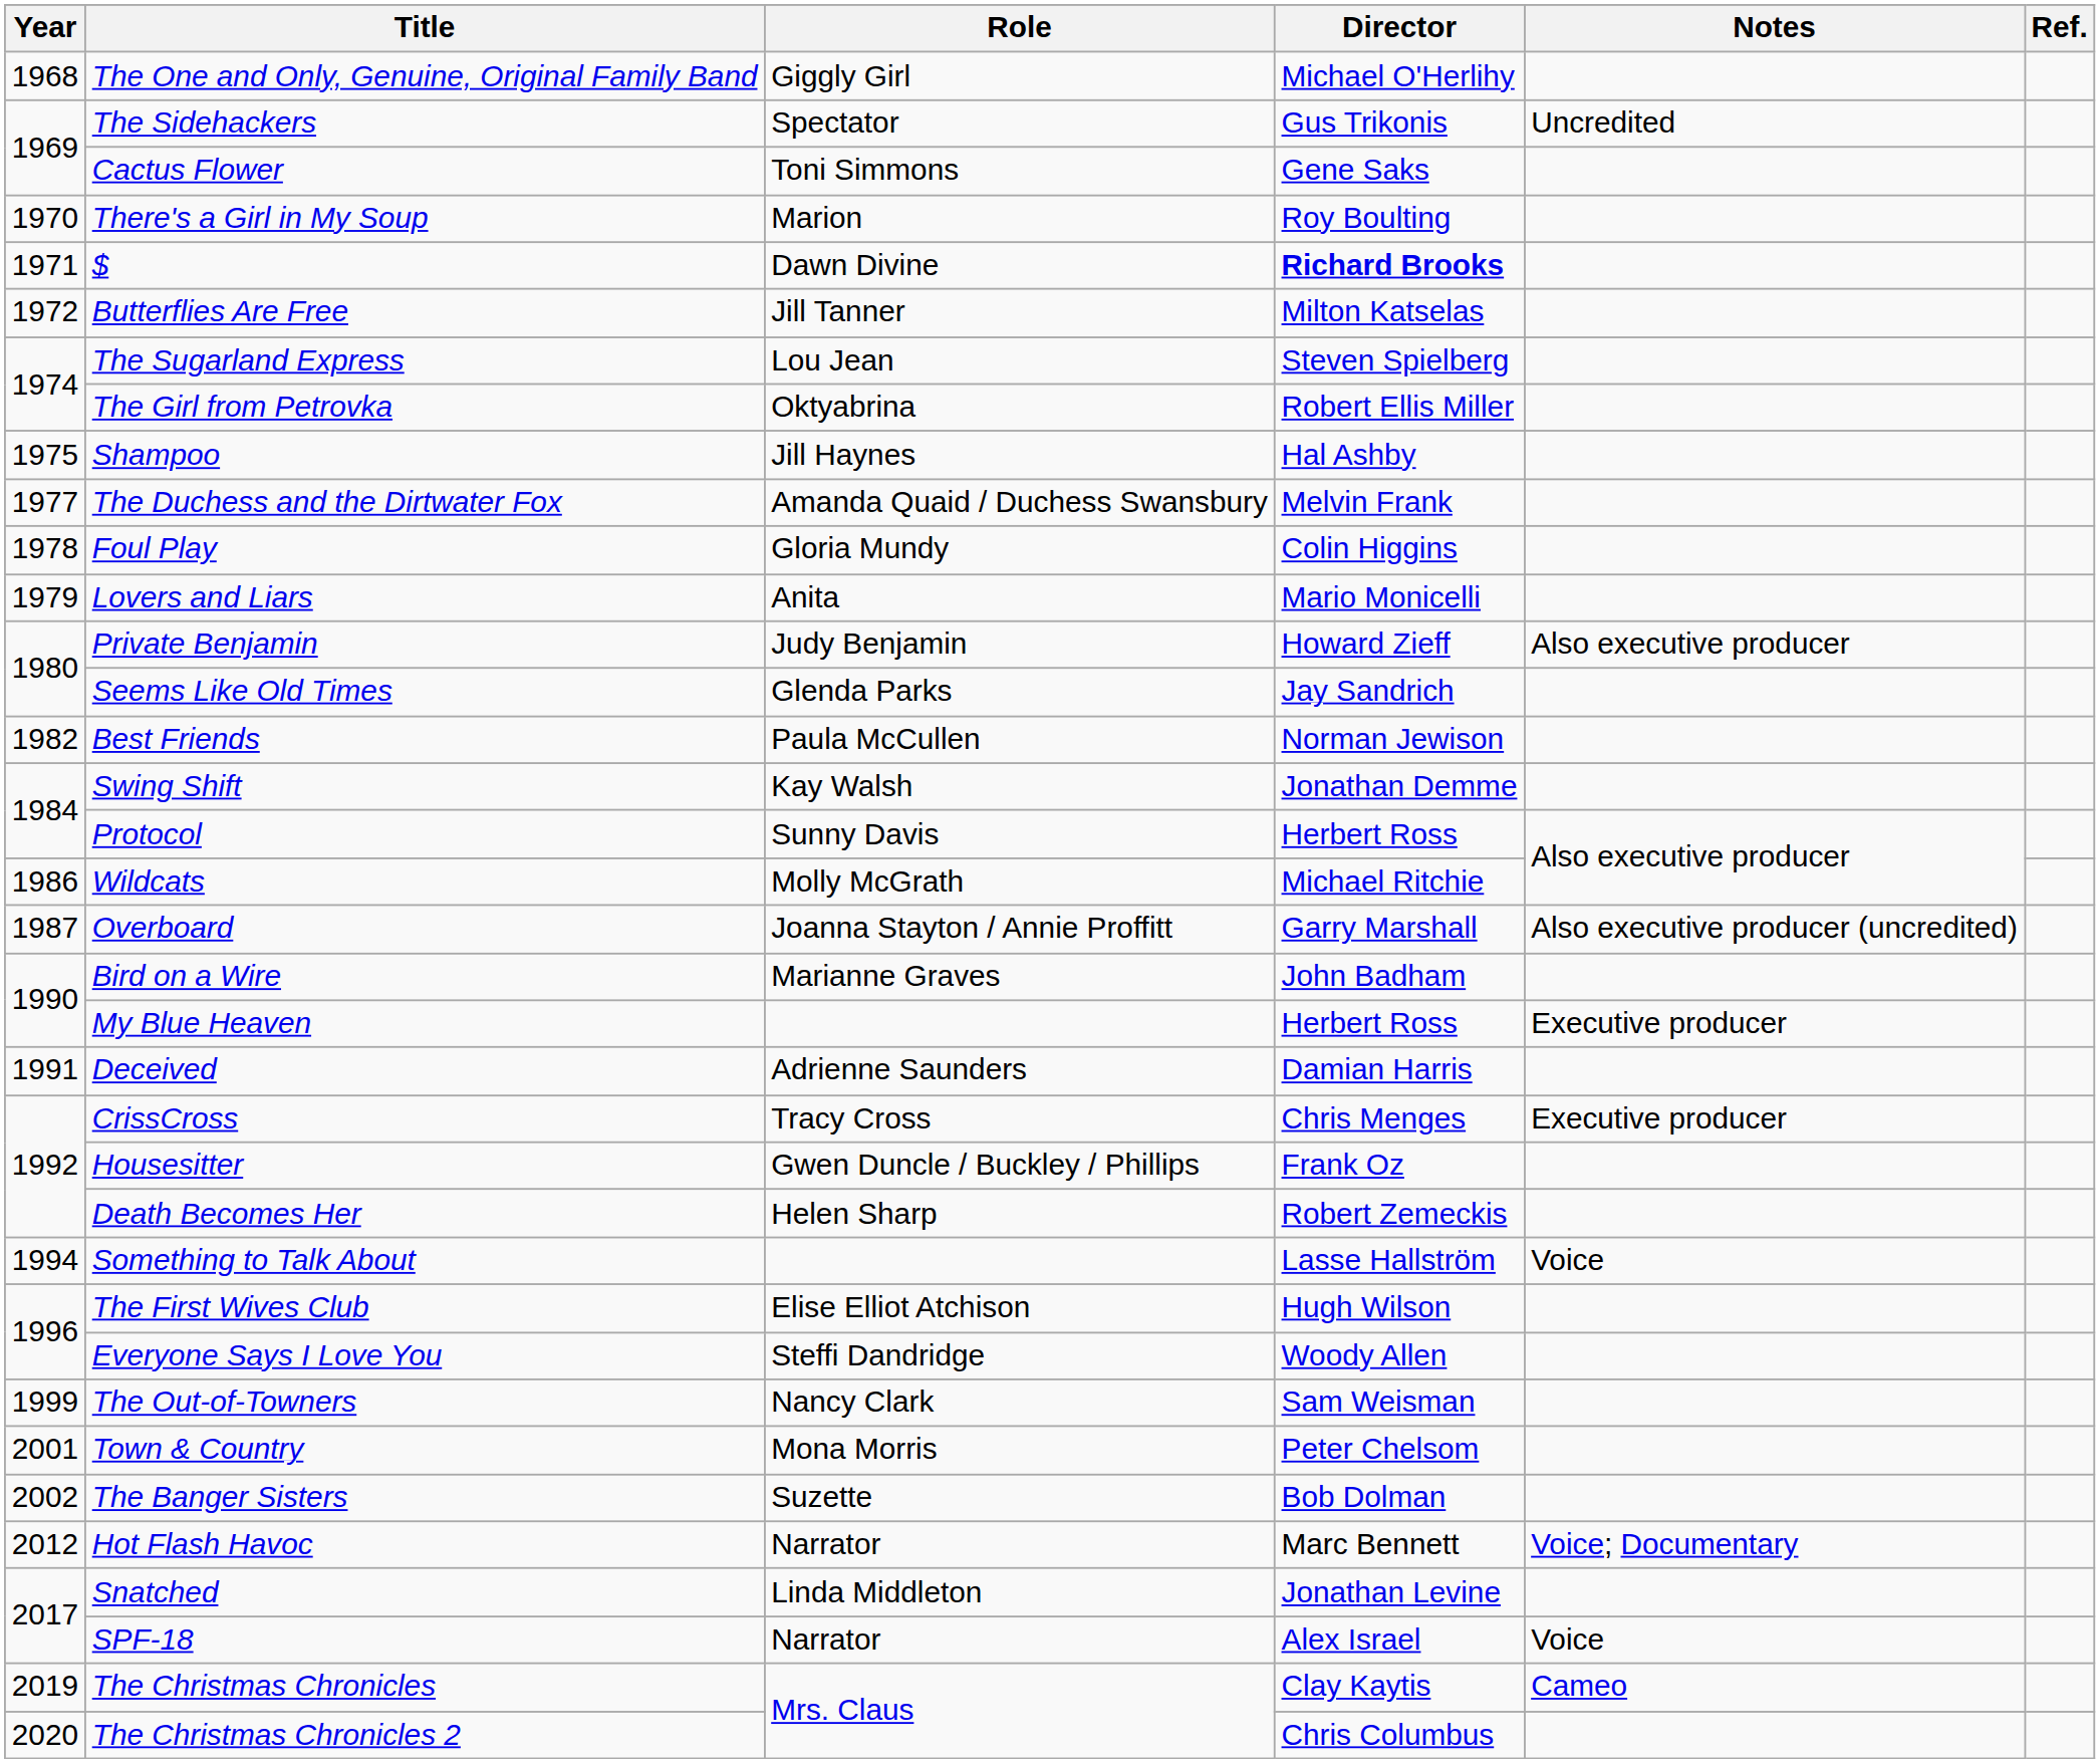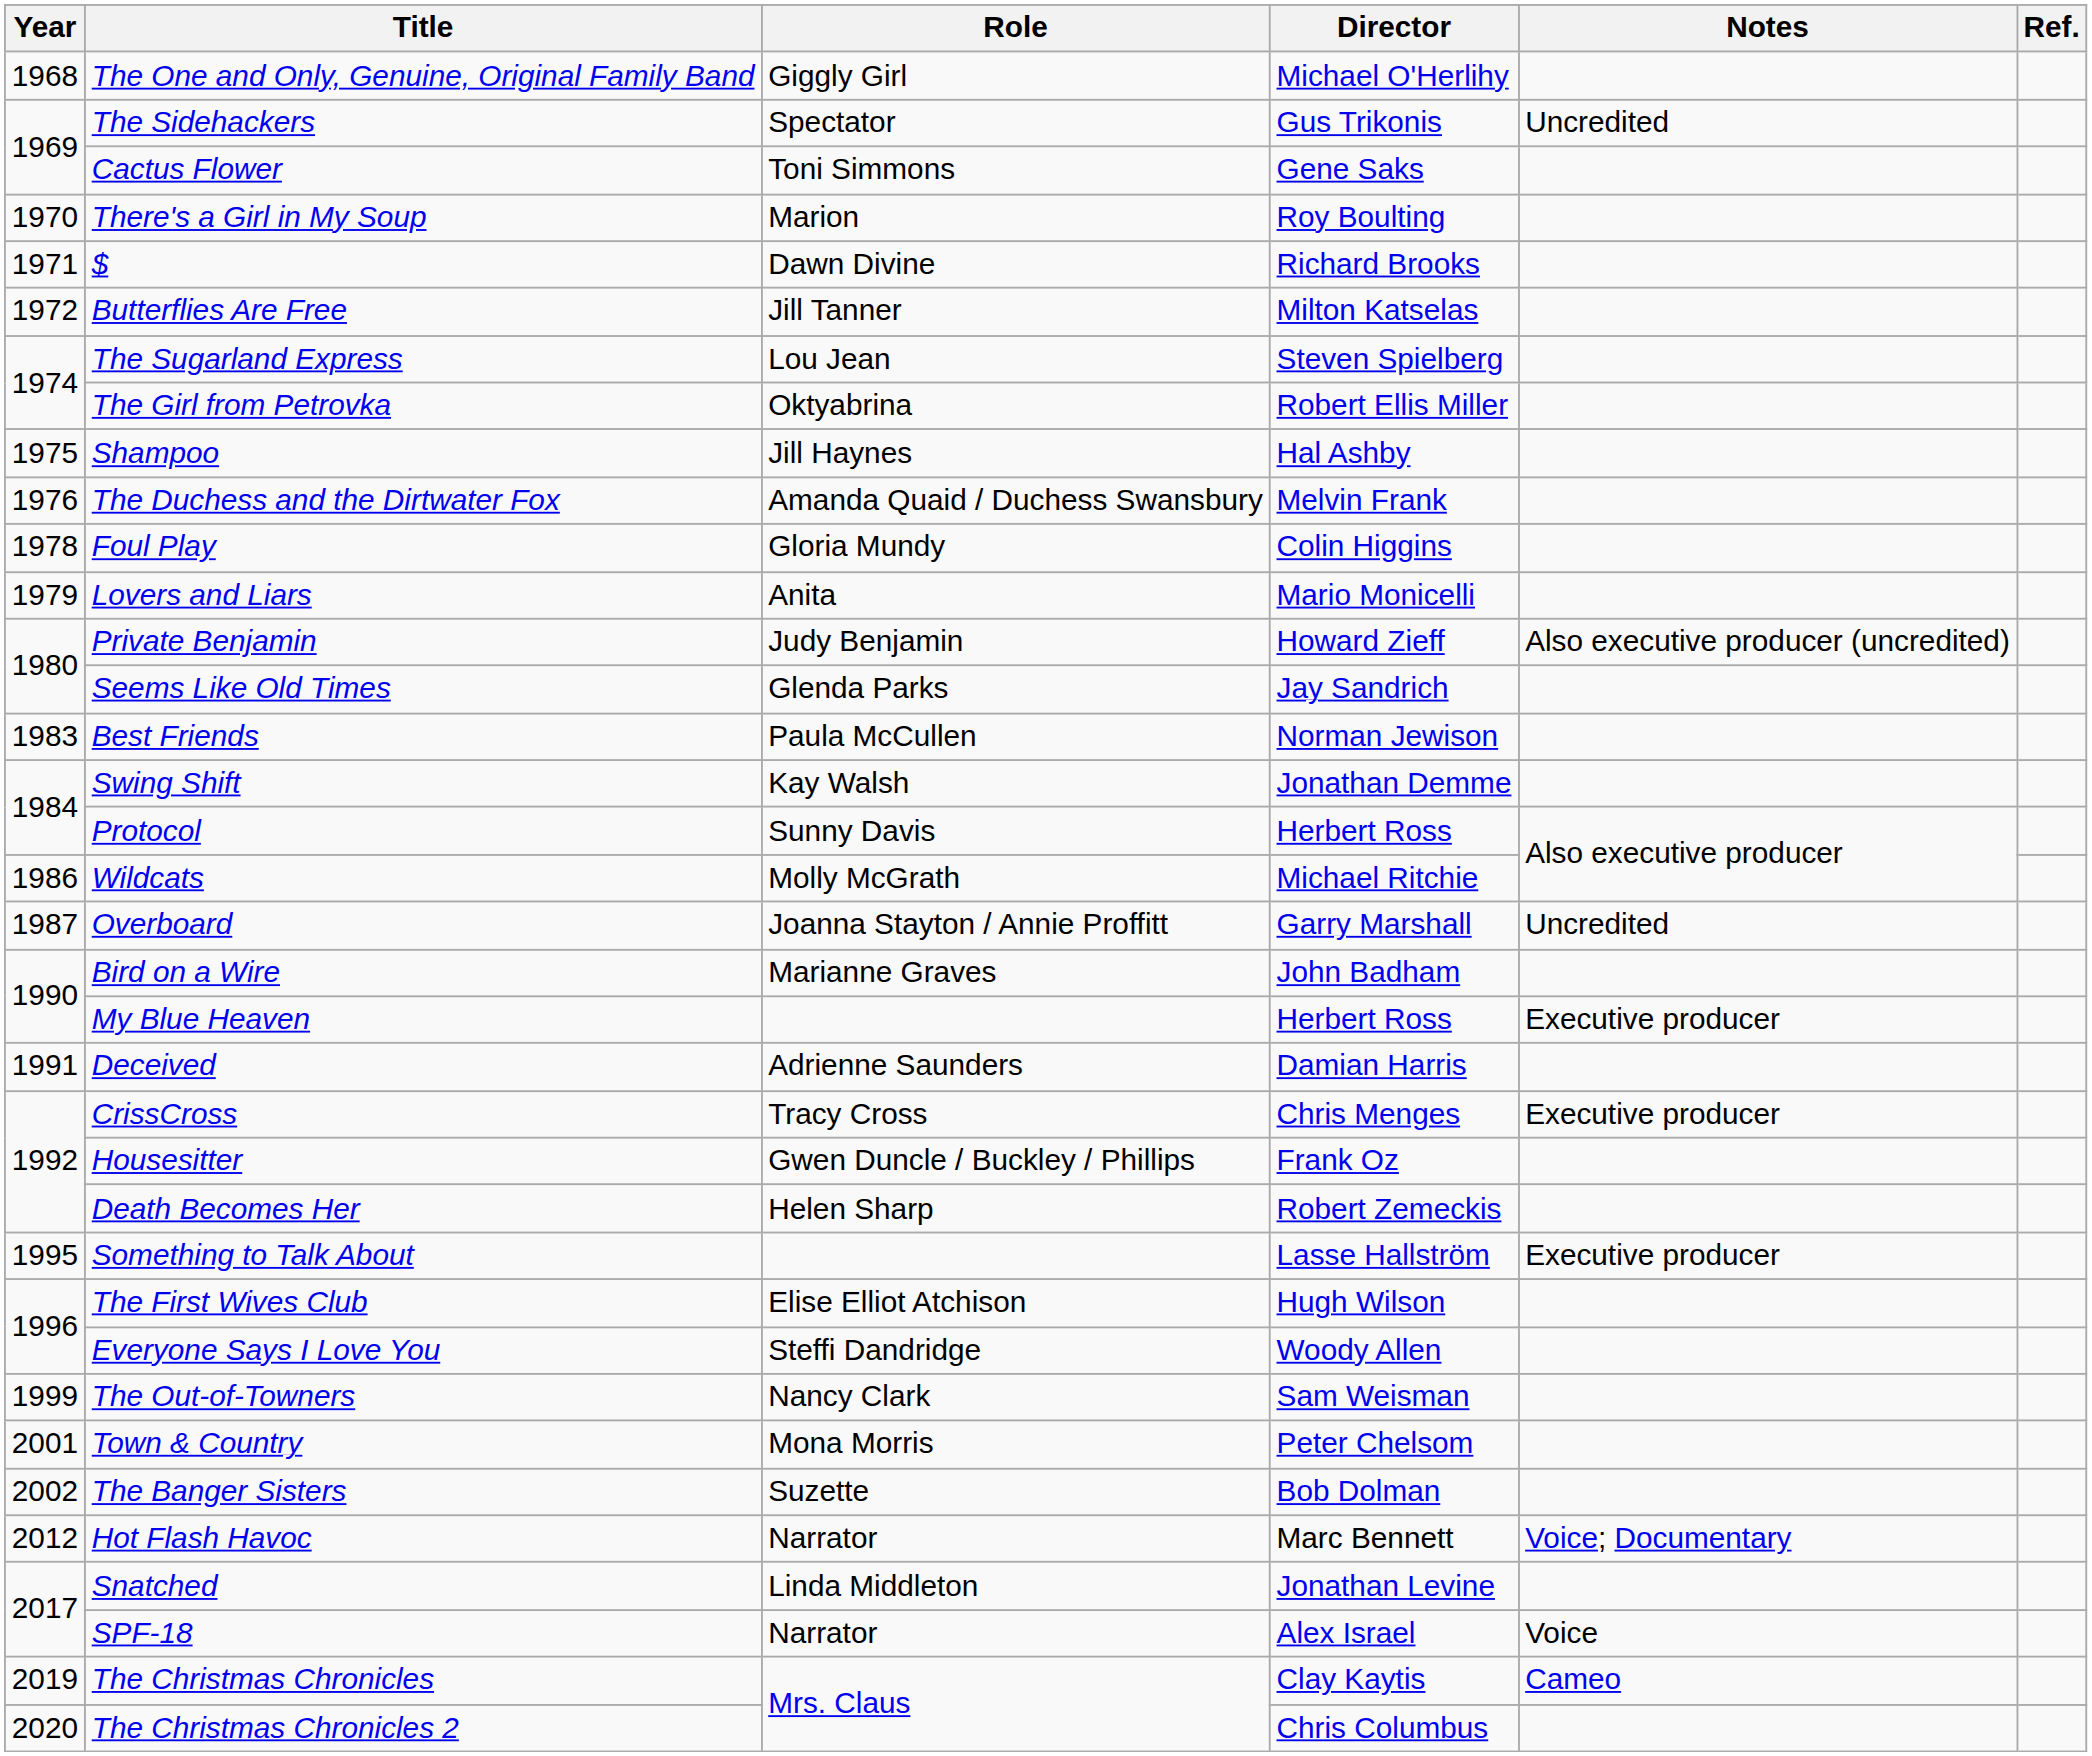$ | Director: bold -> normal
The Duchess and the Dirtwater Fox | Year: 1977 -> 1976
Private Benjamin | Notes: Also executive producer -> Also executive producer (uncredited)
Best Friends | Year: 1982 -> 1983
Overboard | Notes: Also executive producer (uncredited) -> Uncredited
Something to Talk About | Year: 1994 -> 1995
Something to Talk About | Notes: Voice -> Executive producer
